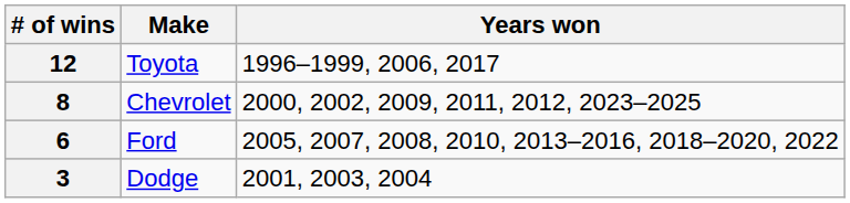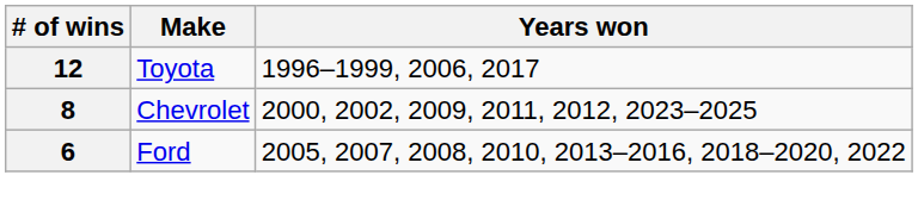- row: 3 | Dodge | 2001, 2003, 2004
